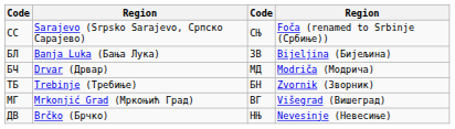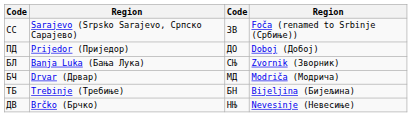СС | column 3: СЊ -> ЗВ
+ row: ПД | Prijedor (Приједор) | ДО | Doboj (Добој)
БЛ | column 3: ЗВ -> СЊ
БЛ | column 4: Bijeljina (Бијељина) -> Zvornik (Зворник)
ТБ | column 4: Zvornik (Зворник) -> Bijeljina (Бијељина)
- row: МГ | Mrkonjić Grad (Мркоњић Град) | ВГ | Višegrad (Вишеград)
